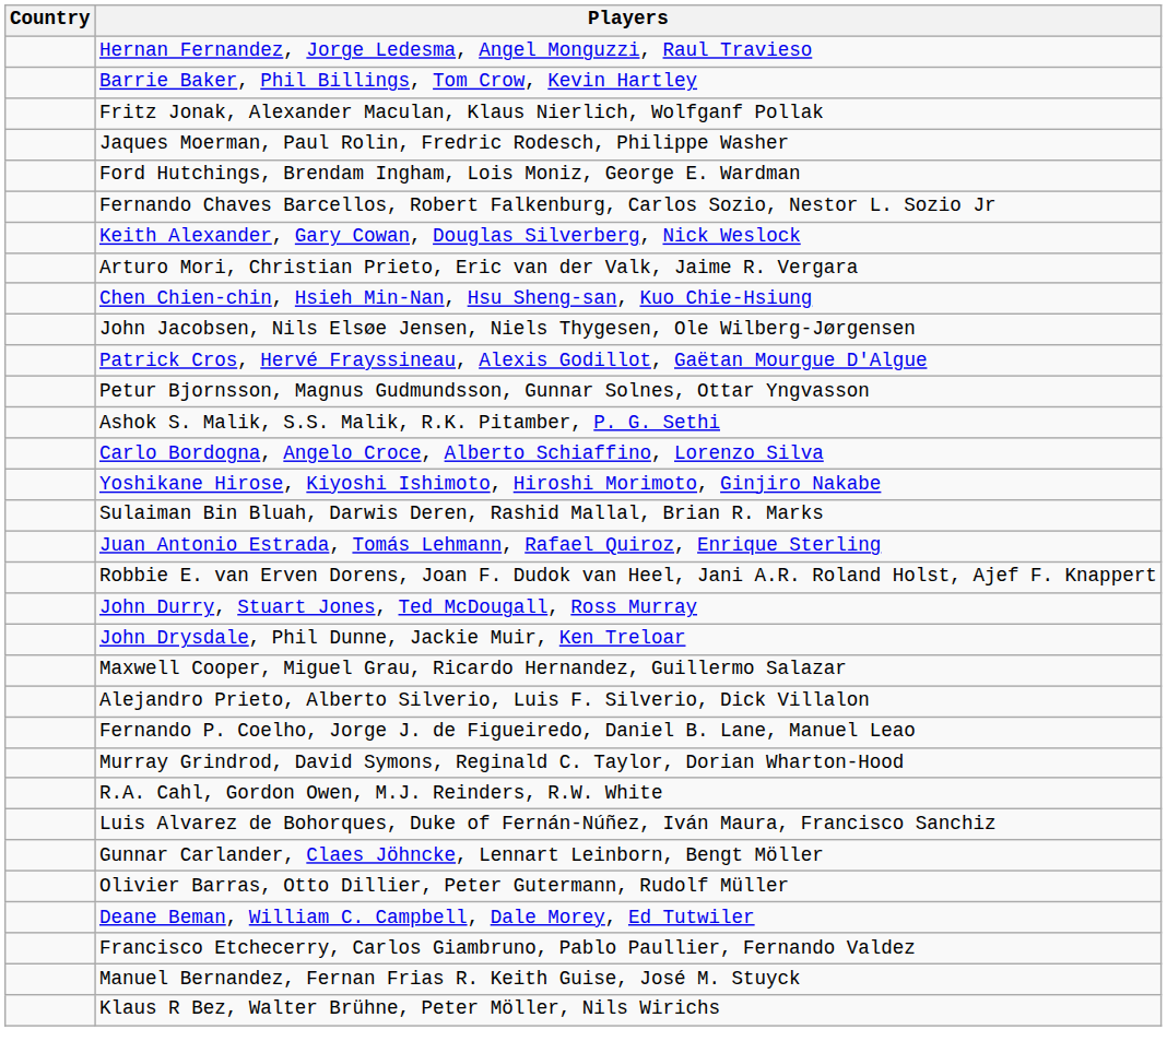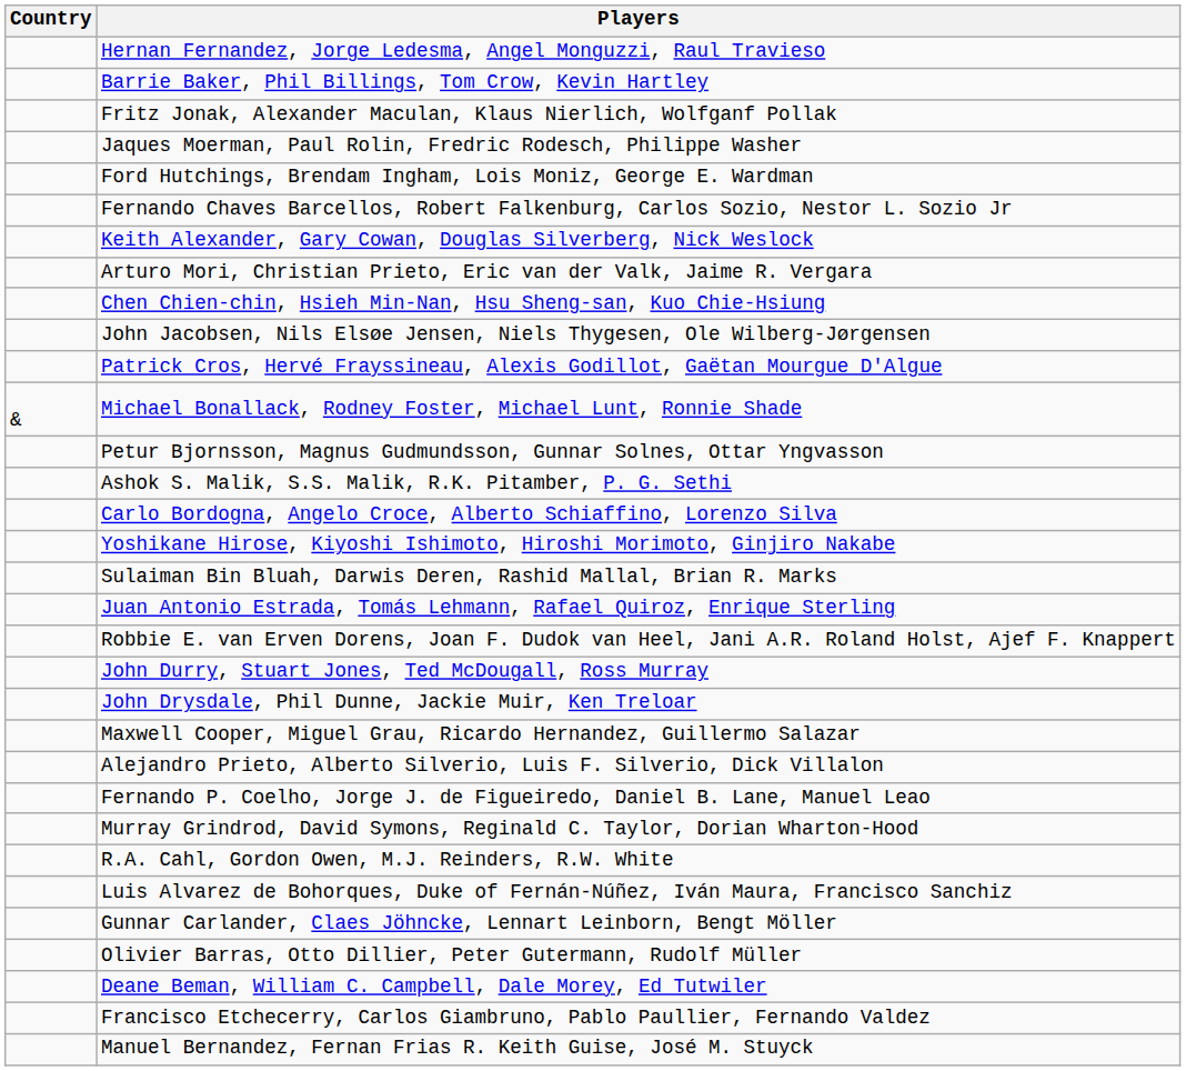+ row: & | Michael Bonallack, Rodney Foster, Michael Lunt, Ronnie Shade
- row: Klaus R Bez, Walter Brühne, Peter Möller, Nils Wirichs
